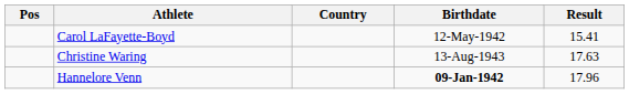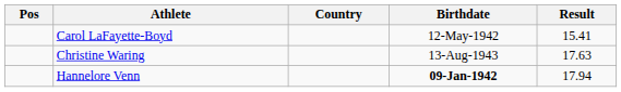Hannelore Venn | Result: 17.96 -> 17.94
